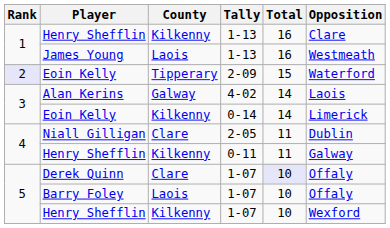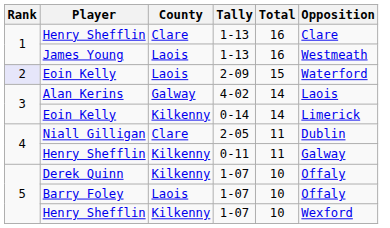Henry Shefflin / 1-13 | County: Kilkenny -> Clare
Eoin Kelly / 2-09 | County: Tipperary -> Laois
Derek Quinn | County: Clare -> Kilkenny
Derek Quinn | Total: lavender background -> no background
